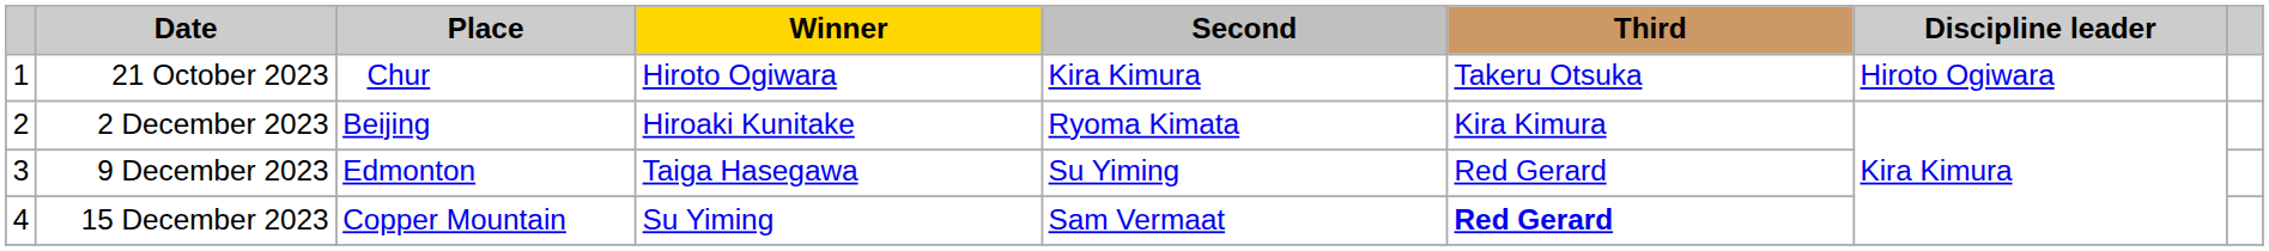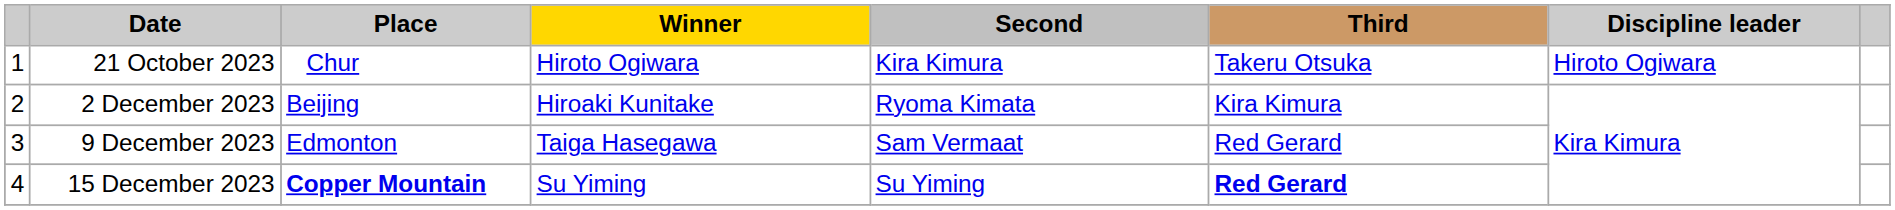9 December 2023 | Second: Su Yiming -> Sam Vermaat
15 December 2023 | Place: normal -> bold
15 December 2023 | Second: Sam Vermaat -> Su Yiming
